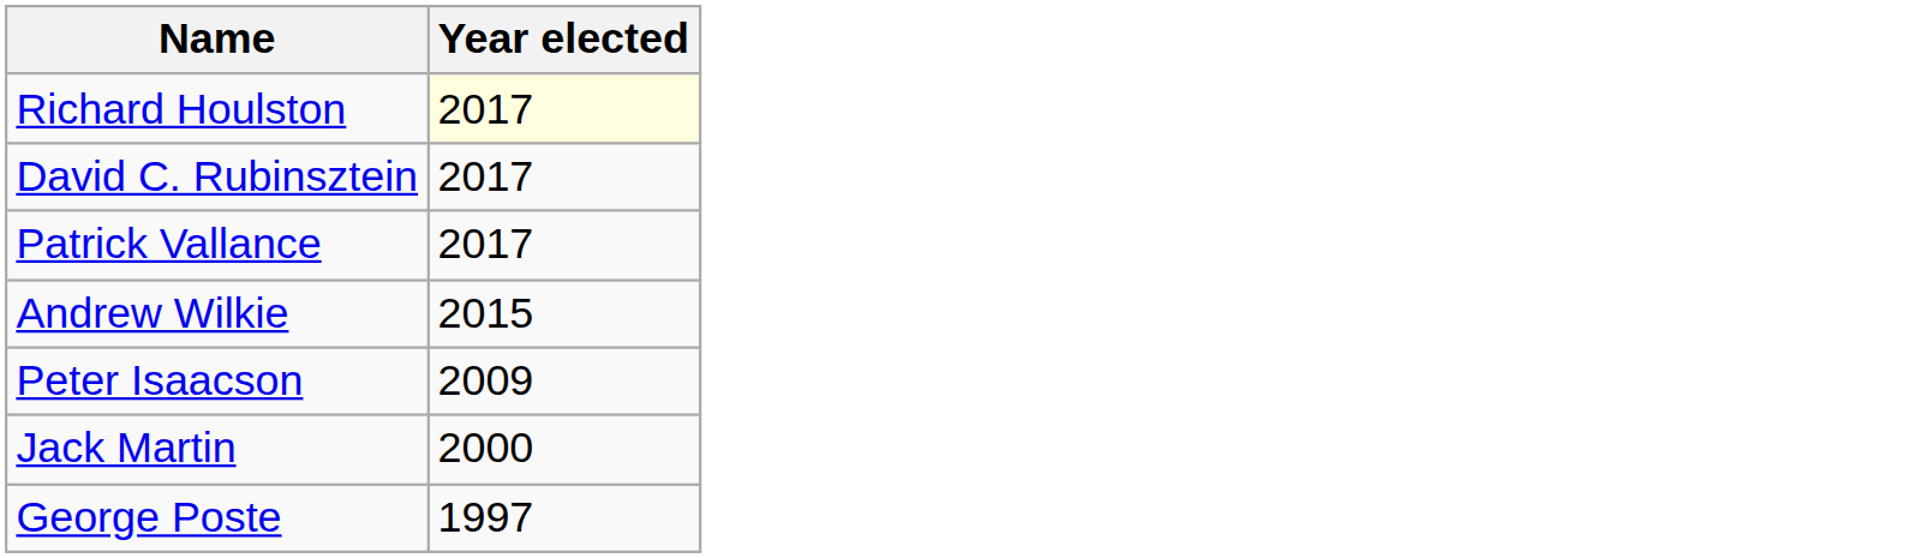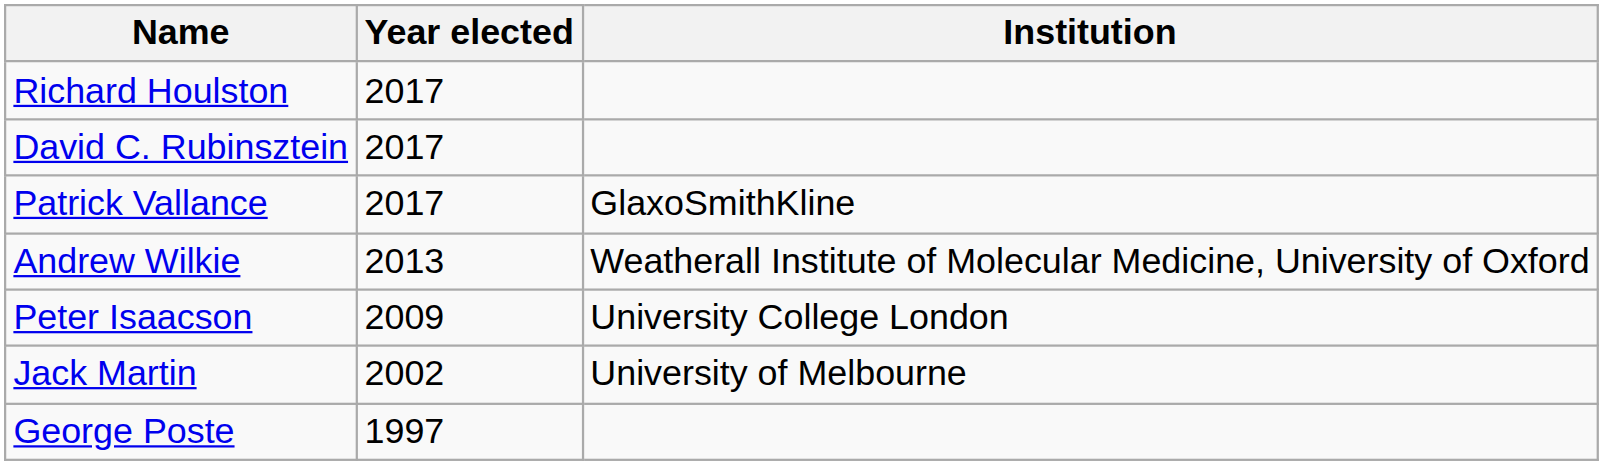+ column: Institution | GlaxoSmithKline | Weatherall Institute of Molecular Medicine, University of Oxford | University College London | University of Melbourne
Richard Houlston | Year elected: lightyellow background -> no background
Andrew Wilkie | Year elected: 2015 -> 2013
Jack Martin | Year elected: 2000 -> 2002
